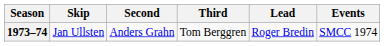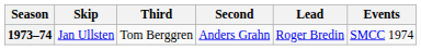columns swapped: Third <-> Second
